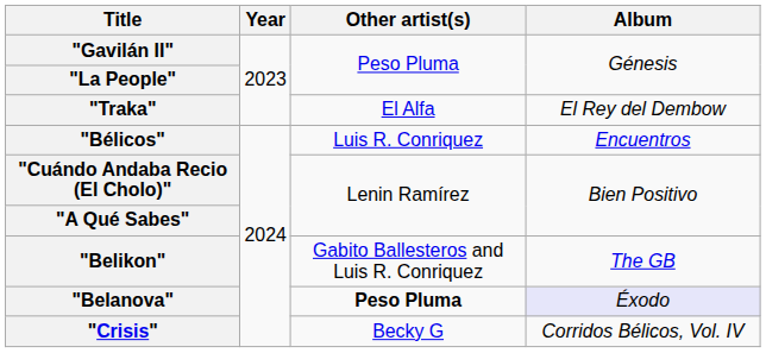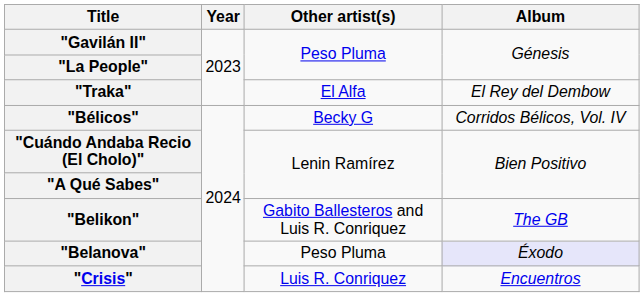"Bélicos" | Other artist(s): Luis R. Conriquez -> Becky G
"Bélicos" | Album: Encuentros -> Corridos Bélicos, Vol. IV
"Belanova" | Other artist(s): bold -> normal
"Crisis" | Other artist(s): Becky G -> Luis R. Conriquez
"Crisis" | Album: Corridos Bélicos, Vol. IV -> Encuentros
